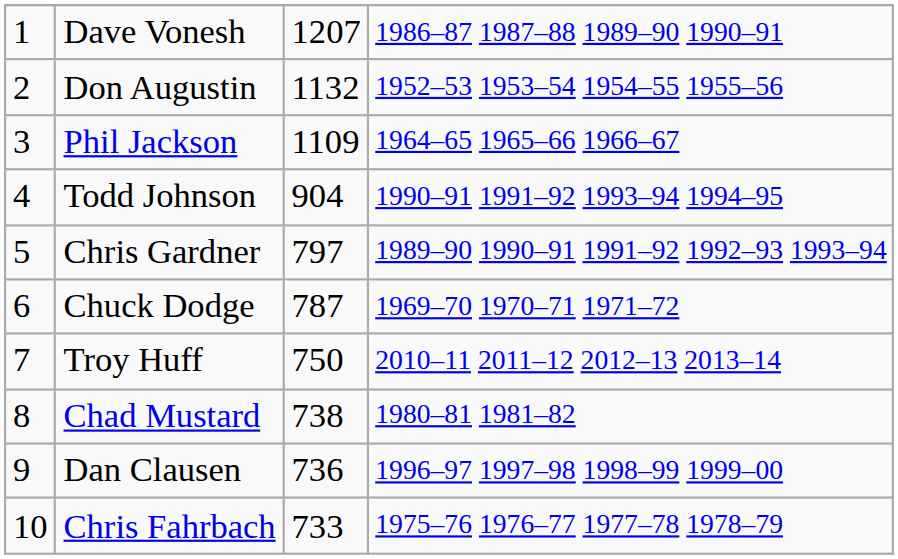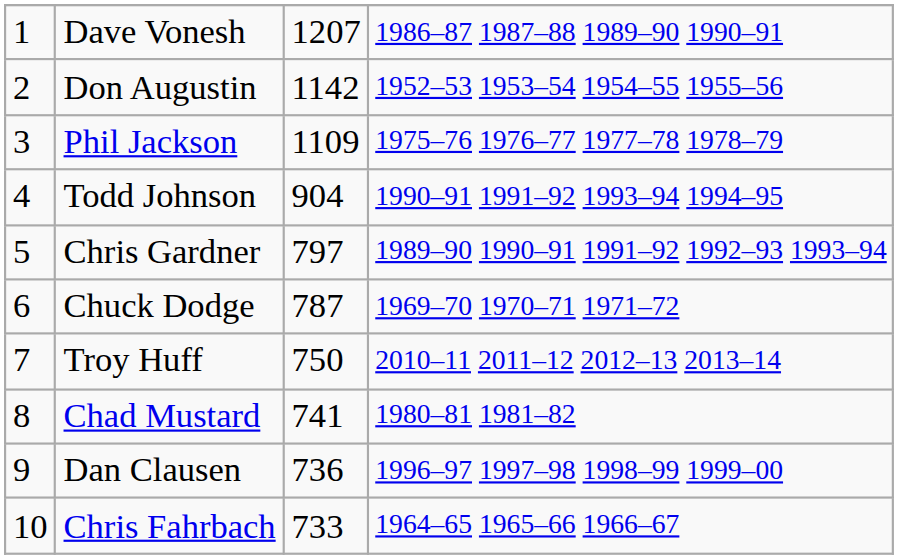Don Augustin | column 3: 1132 -> 1142
Phil Jackson | column 4: 1964–65 1965–66 1966–67 -> 1975–76 1976–77 1977–78 1978–79
Chad Mustard | column 3: 738 -> 741
Chris Fahrbach | column 4: 1975–76 1976–77 1977–78 1978–79 -> 1964–65 1965–66 1966–67
